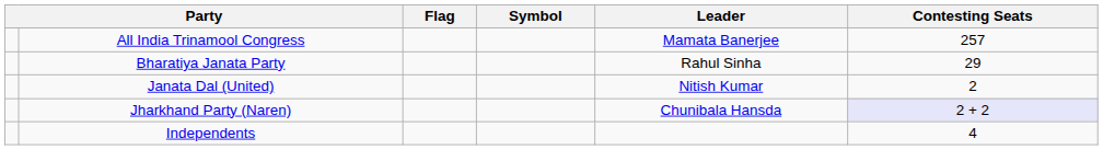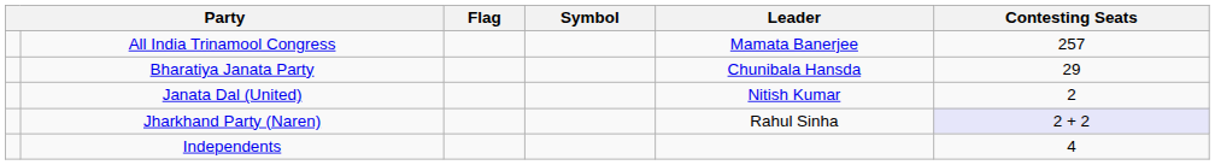Bharatiya Janata Party | Leader: Rahul Sinha -> Chunibala Hansda
Jharkhand Party (Naren) | Leader: Chunibala Hansda -> Rahul Sinha
